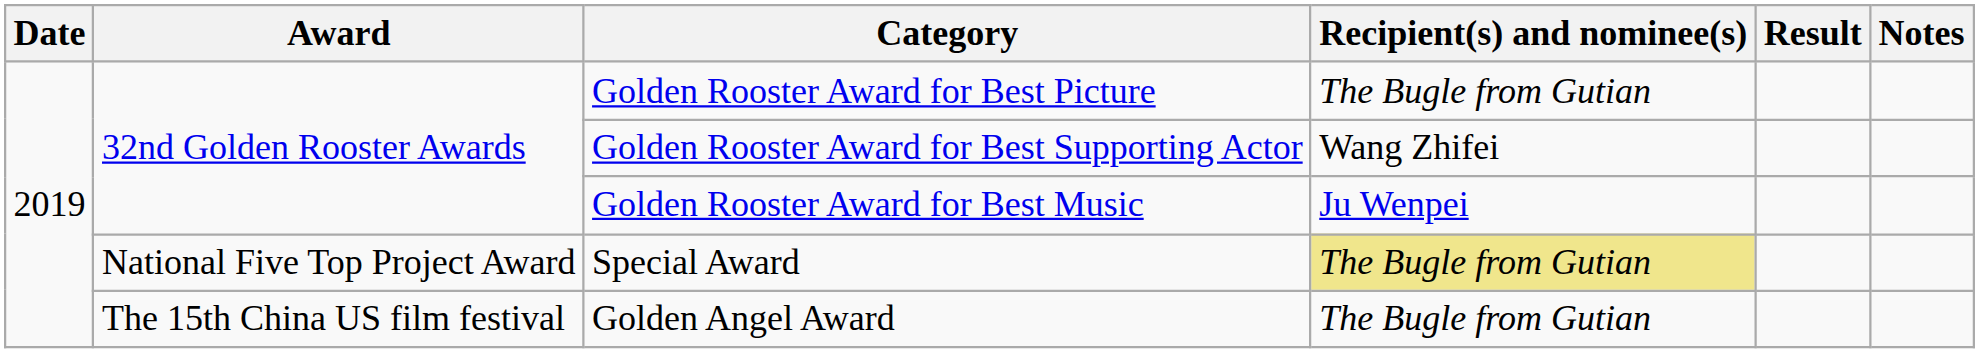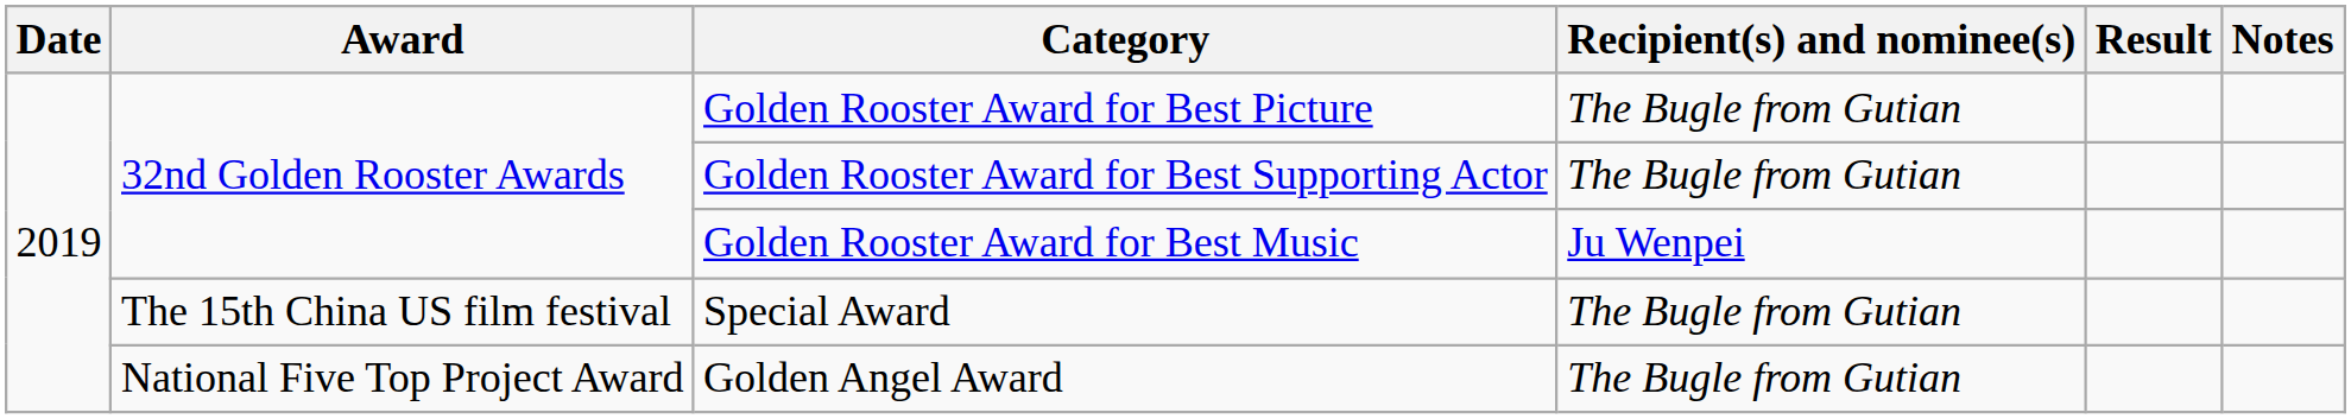Golden Rooster Award for Best Supporting Actor | Recipient(s) and nominee(s): Wang Zhifei -> The Bugle from Gutian
Special Award | Award: National Five Top Project Award -> The 15th China US film festival
Special Award | Recipient(s) and nominee(s): khaki background -> no background
Golden Angel Award | Award: The 15th China US film festival -> National Five Top Project Award
